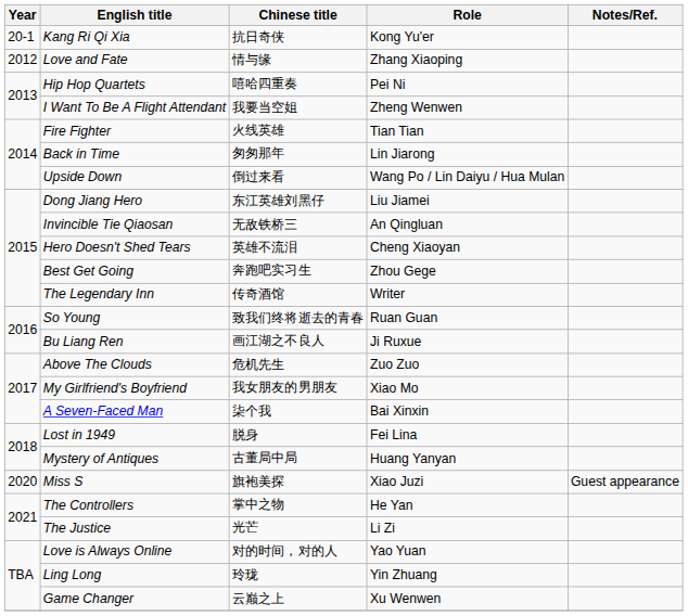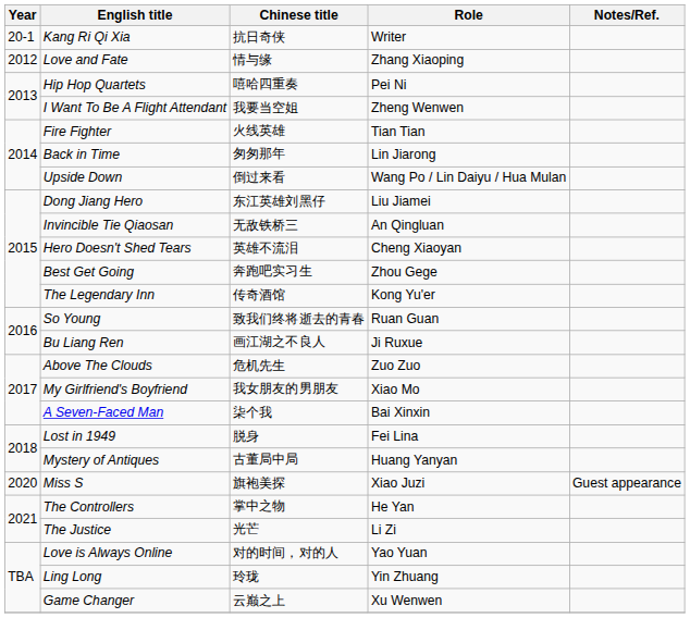Kang Ri Qi Xia | Role: Kong Yu'er -> Writer
The Legendary Inn | Role: Writer -> Kong Yu'er
